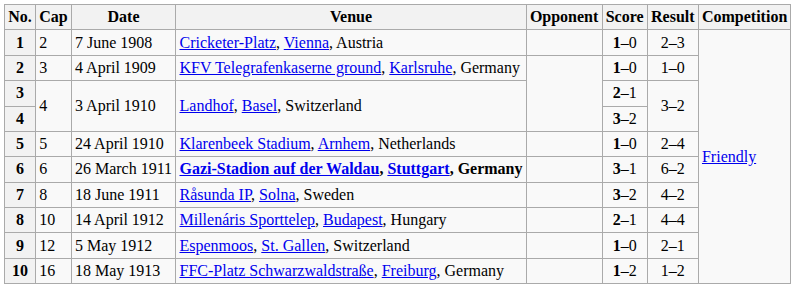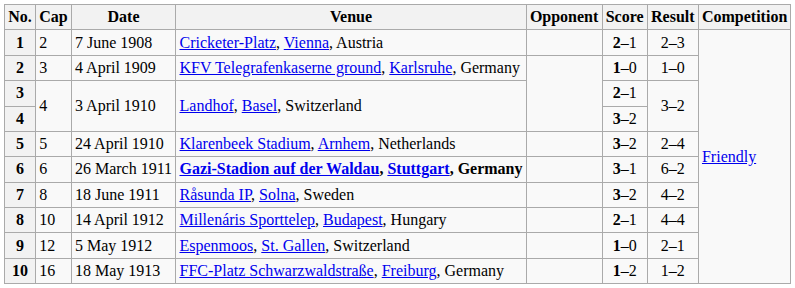7 June 1908 | Score: 1–0 -> 2–1
24 April 1910 | Score: 1–0 -> 3–2
